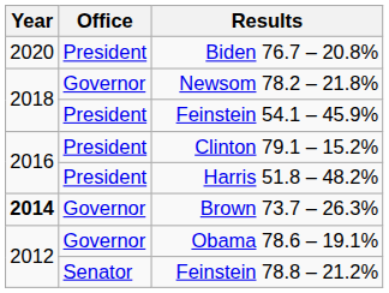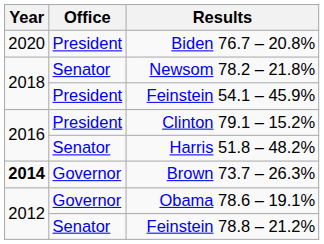Newsom 78.2 – 21.8% | Office: Governor -> Senator
Harris 51.8 – 48.2% | Office: President -> Senator
